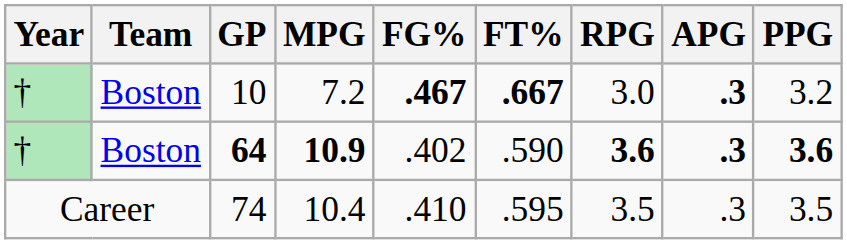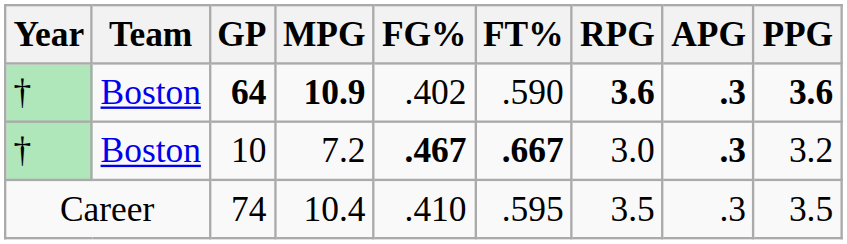rows swapped: 64 <-> 10
